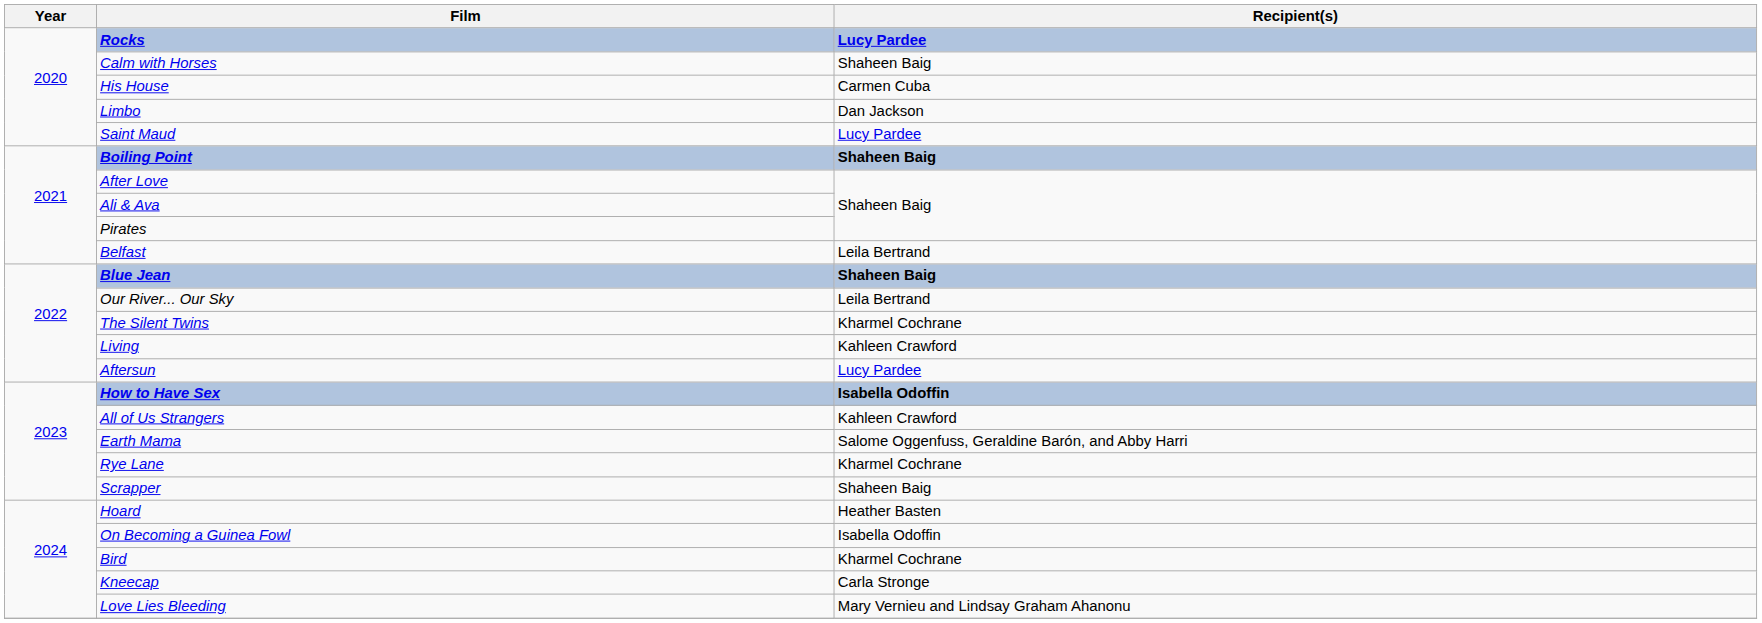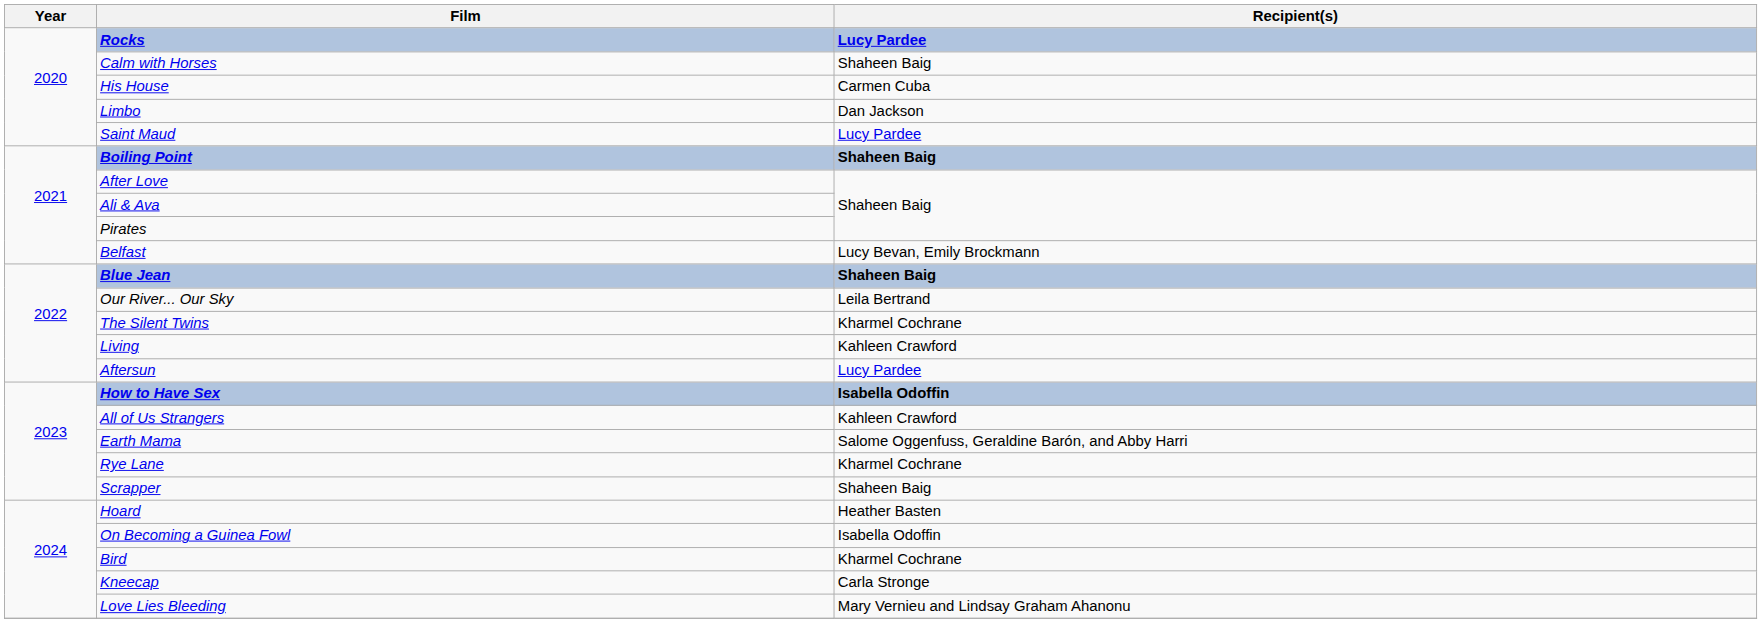Belfast | Recipient(s): Leila Bertrand -> Lucy Bevan, Emily Brockmann
